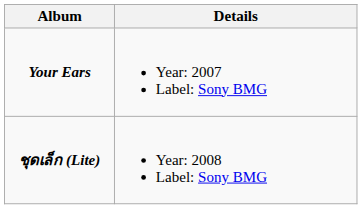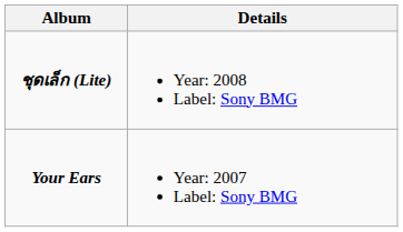rows swapped: Your Ears <-> ชุดเล็ก (Lite)
